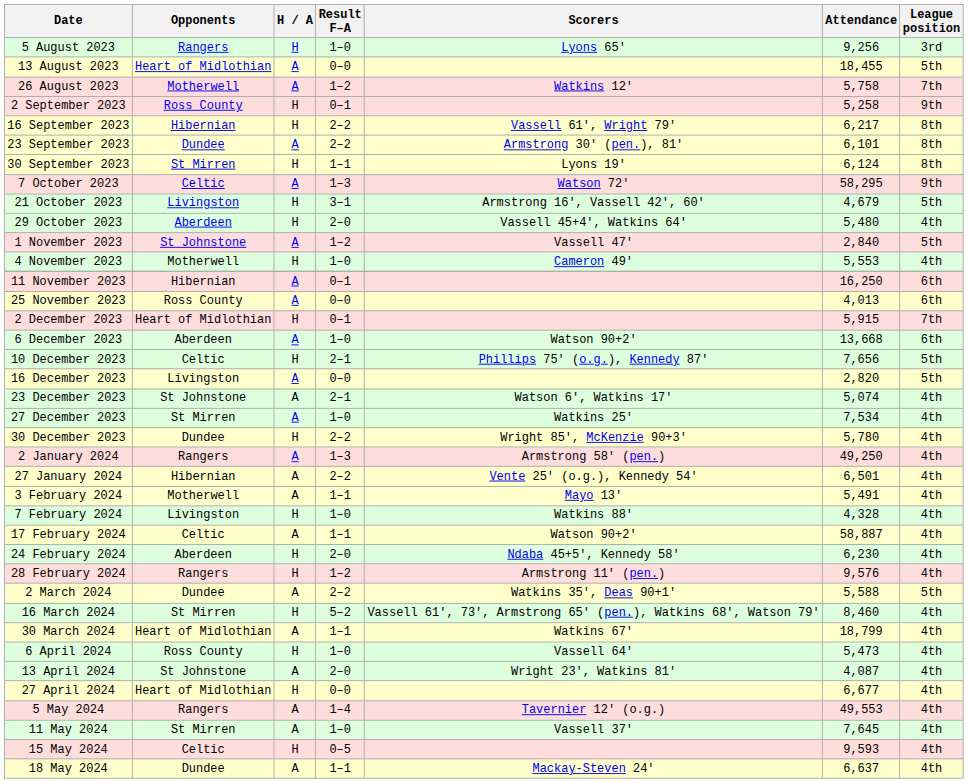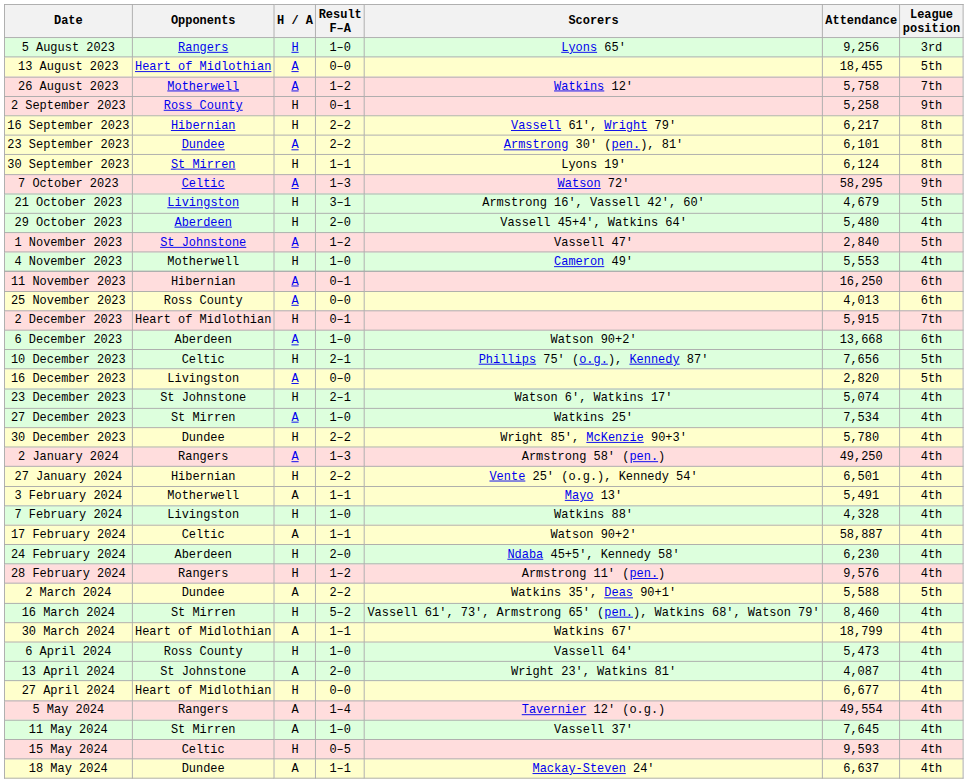23 December 2023 | H / A: A -> H
27 January 2024 | H / A: A -> H
5 May 2024 | Attendance: 49,553 -> 49,554
